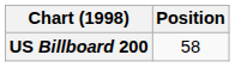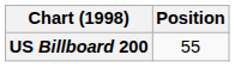US Billboard 200 | Position: 58 -> 55
